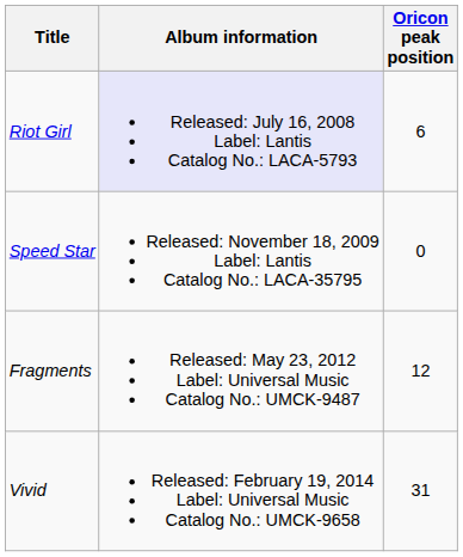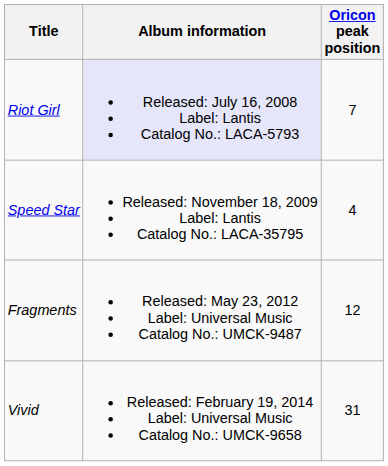Riot Girl | Oricon peak position: 6 -> 7
Speed Star | Oricon peak position: 0 -> 4
